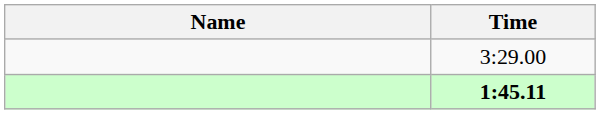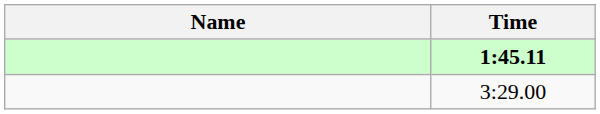rows swapped: 1:45.11 <-> 3:29.00
